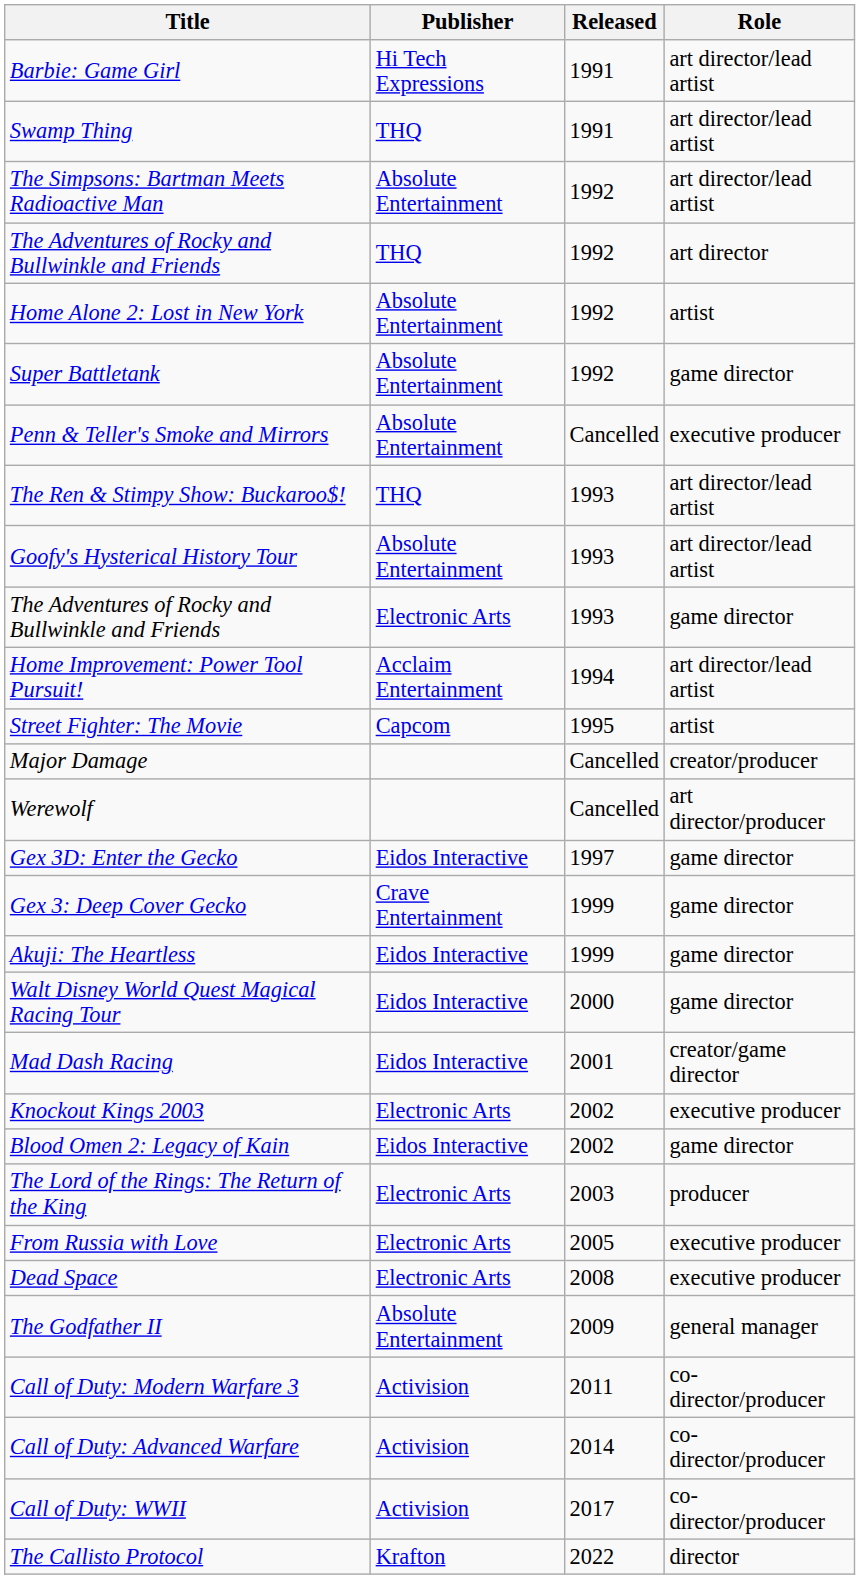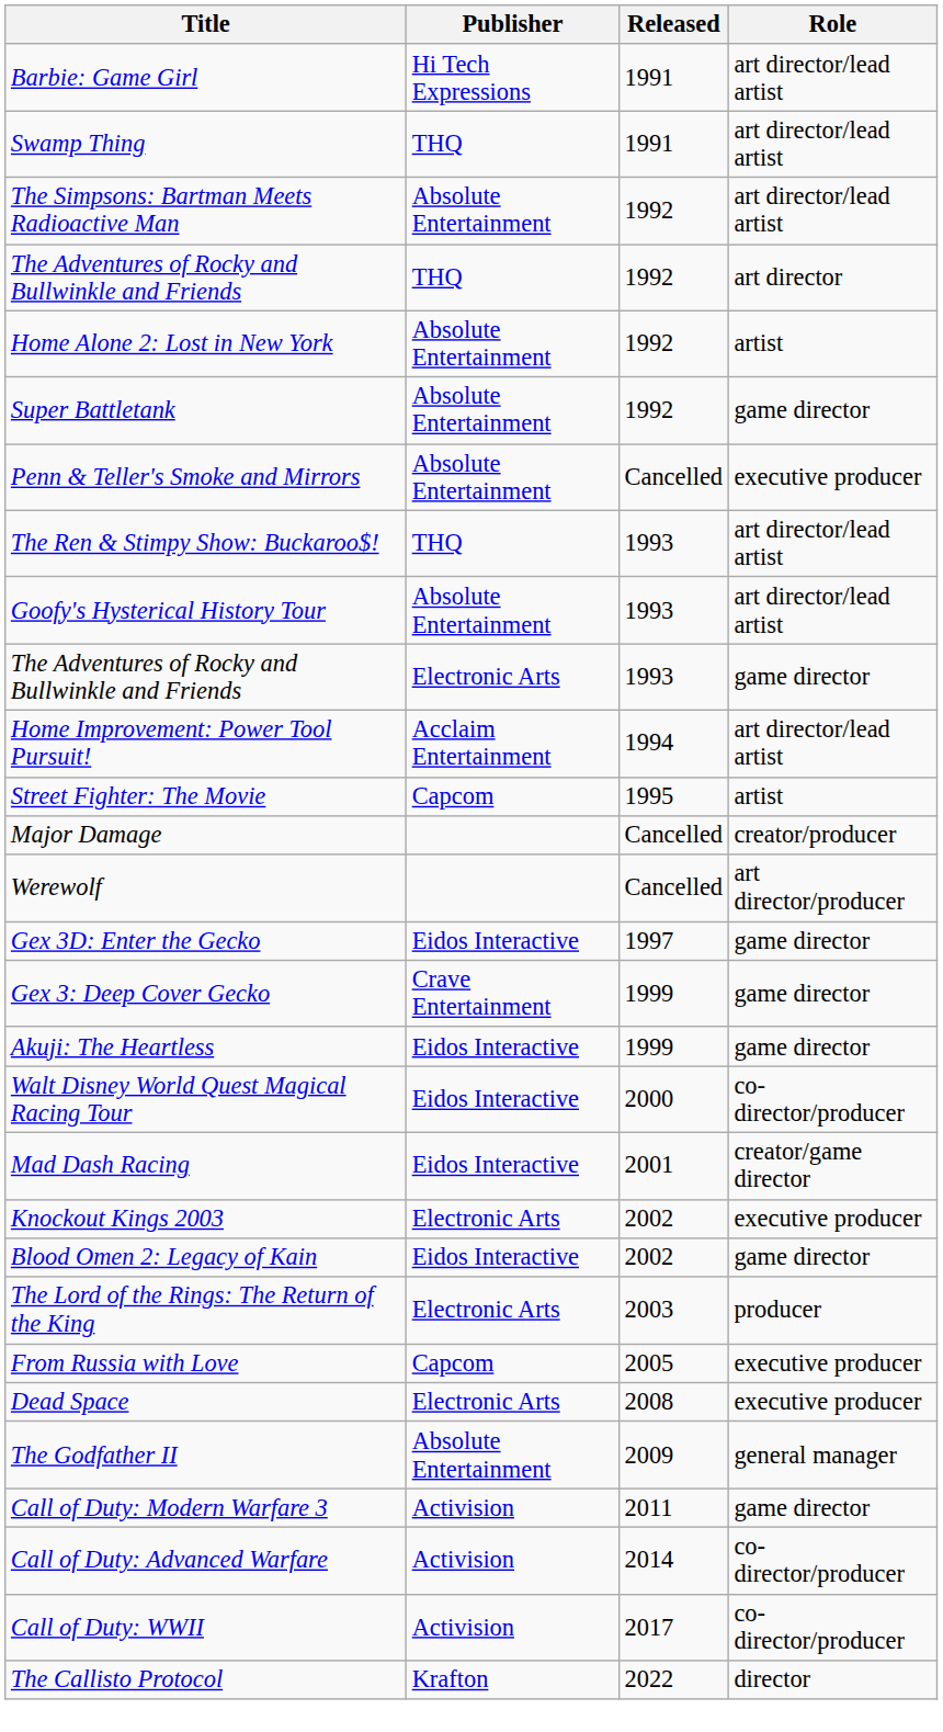Walt Disney World Quest Magical Racing Tour | Role: game director -> co-director/producer
From Russia with Love | Publisher: Electronic Arts -> Capcom
Call of Duty: Modern Warfare 3 | Role: co-director/producer -> game director
